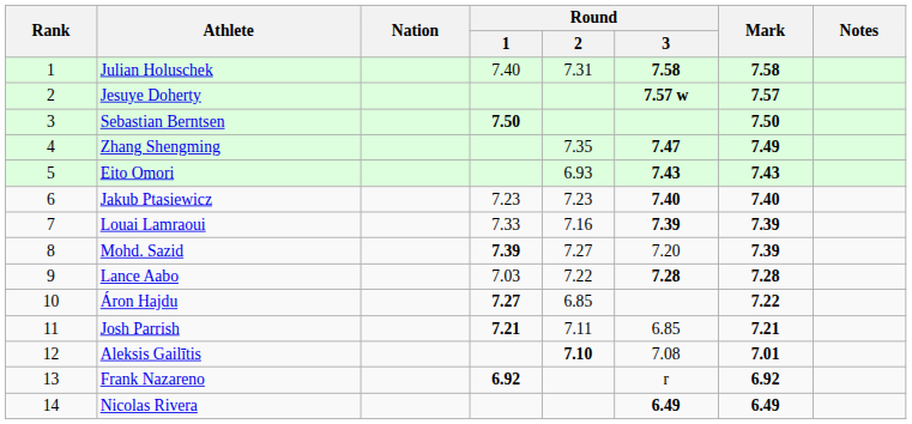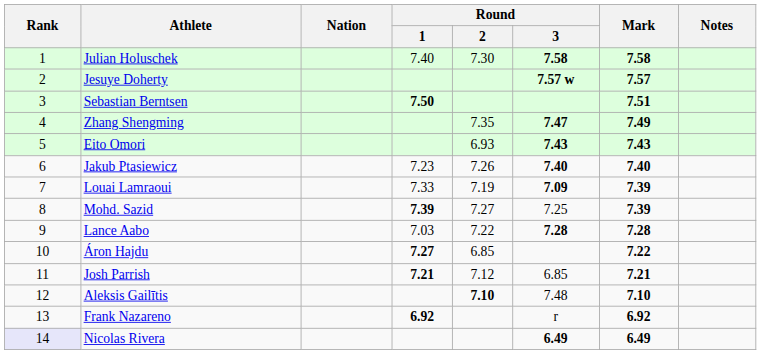Julian Holuschek | Round / 2: 7.31 -> 7.30
Sebastian Berntsen | Mark: 7.50 -> 7.51
Jakub Ptasiewicz | Round / 2: 7.23 -> 7.26
Louai Lamraoui | Round / 2: 7.16 -> 7.19
Louai Lamraoui | Round / 3: 7.39 -> 7.09
Mohd. Sazid | Round / 3: 7.20 -> 7.25
Josh Parrish | Round / 2: 7.11 -> 7.12
Aleksis Gailītis | Round / 3: 7.08 -> 7.48
Aleksis Gailītis | Mark: 7.01 -> 7.10
Nicolas Rivera | Rank: no background -> lavender background
